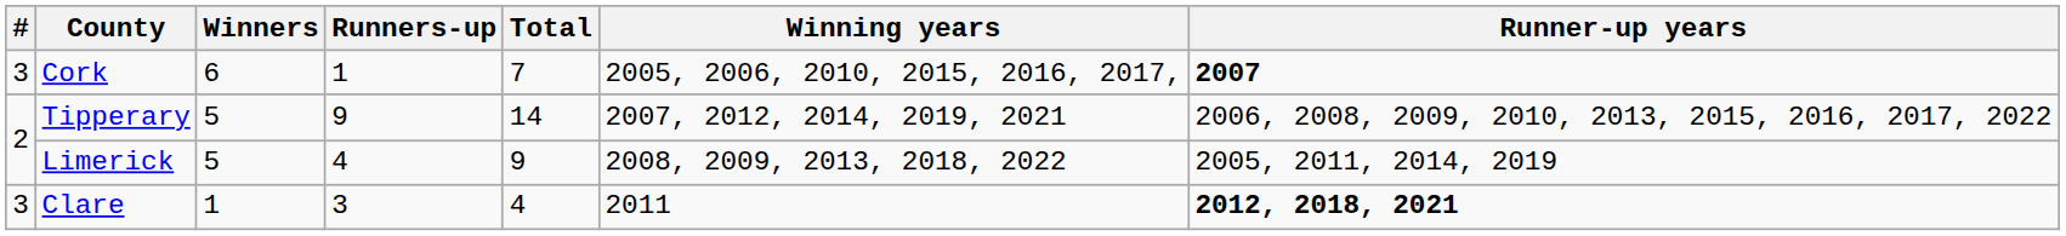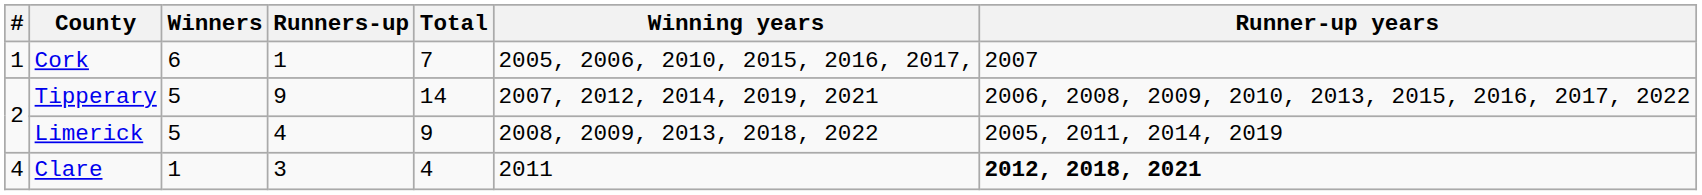Cork | #: 3 -> 1
Cork | Runner-up years: bold -> normal
Clare | #: 3 -> 4
